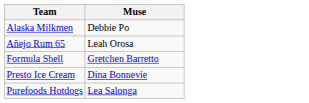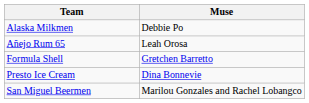- row: Purefoods Hotdogs | Lea Salonga
+ row: San Miguel Beermen | Marilou Gonzales and Rachel Lobangco
